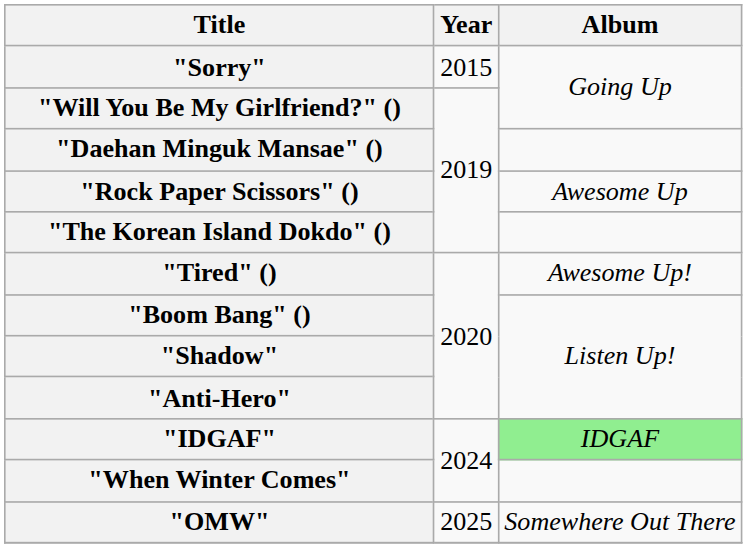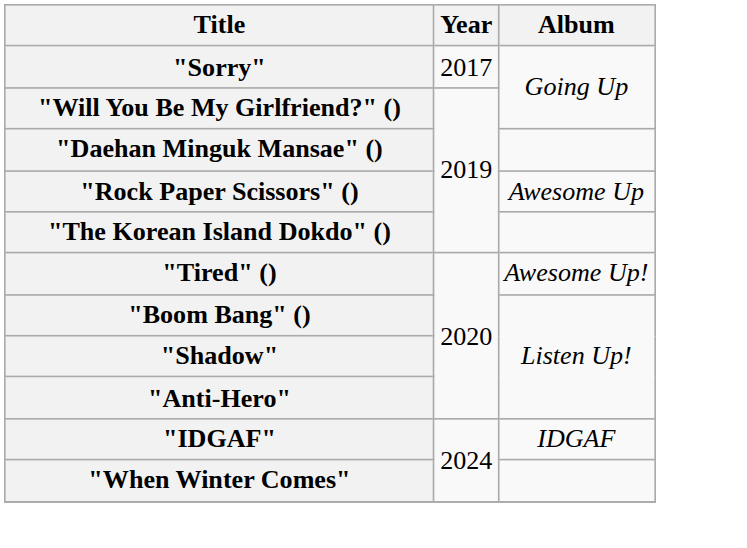"Sorry" | Year: 2015 -> 2017
"IDGAF" | Album: lightgreen background -> no background
- row: "OMW" | 2025 | Somewhere Out There
